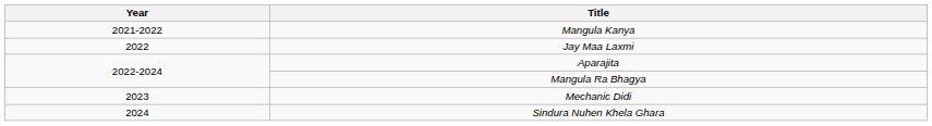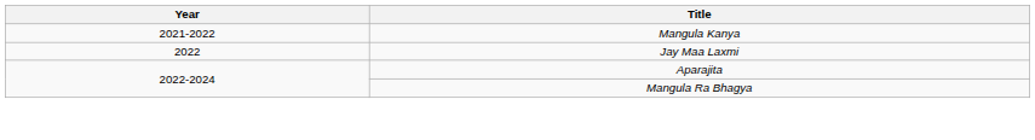- row: 2023 | Mechanic Didi
- row: 2024 | Sindura Nuhen Khela Ghara
